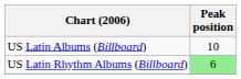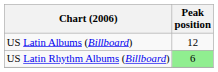US Latin Albums (Billboard) | Peak position: 10 -> 12
